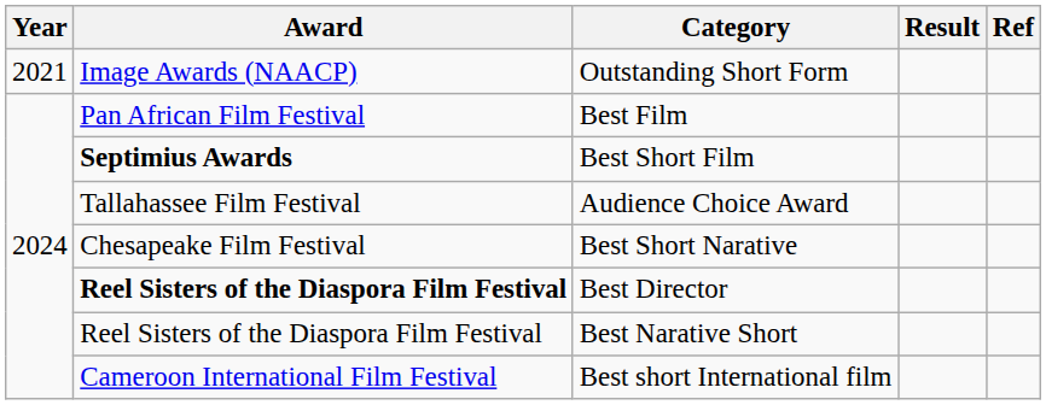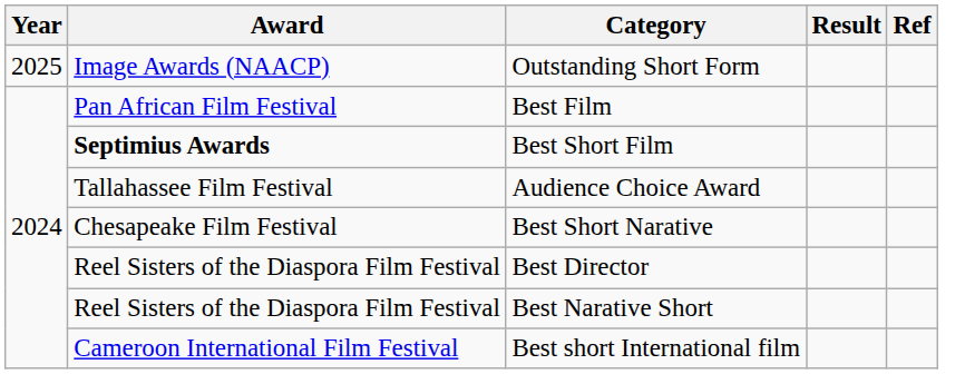Outstanding Short Form | Year: 2021 -> 2025
Best Director | Award: bold -> normal
